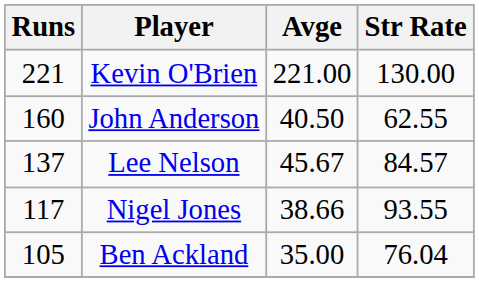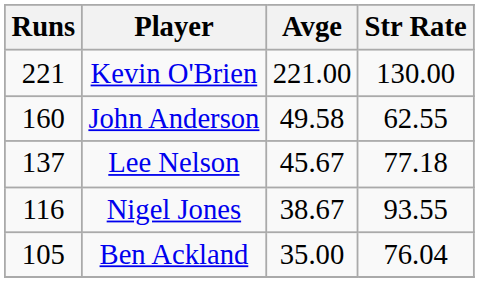John Anderson | Avge: 40.50 -> 49.58
Lee Nelson | Str Rate: 84.57 -> 77.18
Nigel Jones | Runs: 117 -> 116
Nigel Jones | Avge: 38.66 -> 38.67
